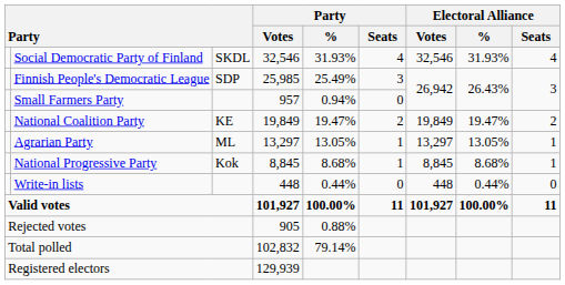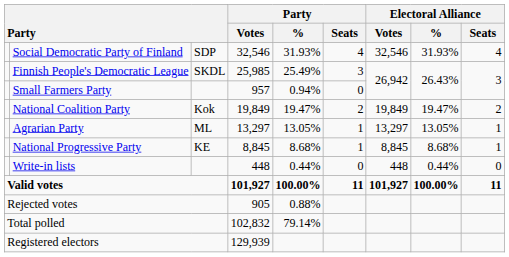Social Democratic Party of Finland | column 3: SKDL -> SDP
Finnish People's Democratic League | column 3: SDP -> SKDL
National Coalition Party | column 3: KE -> Kok
National Progressive Party | column 3: Kok -> KE
